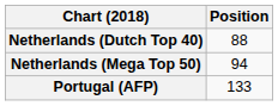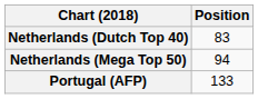Netherlands (Dutch Top 40) | Position: 88 -> 83
